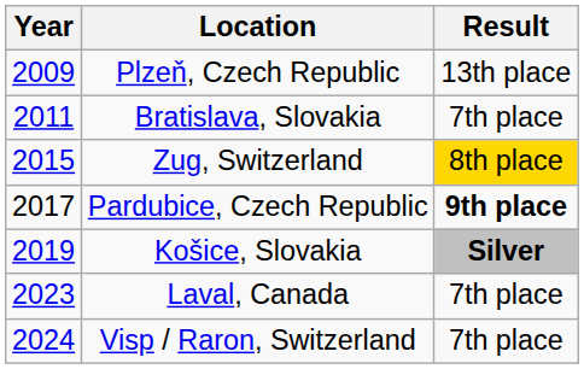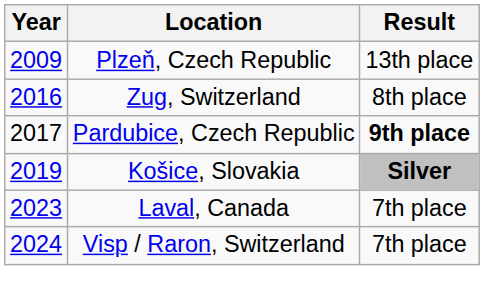- row: 2011 | Bratislava, Slovakia | 7th place
Zug, Switzerland | Year: 2015 -> 2016
Zug, Switzerland | Result: gold background -> no background
